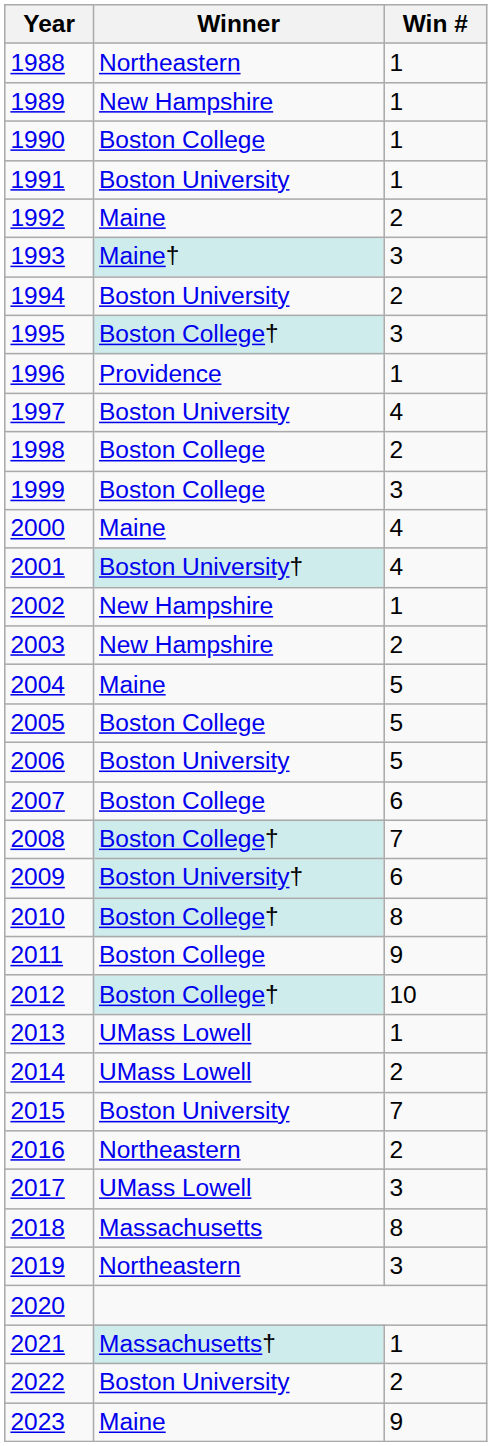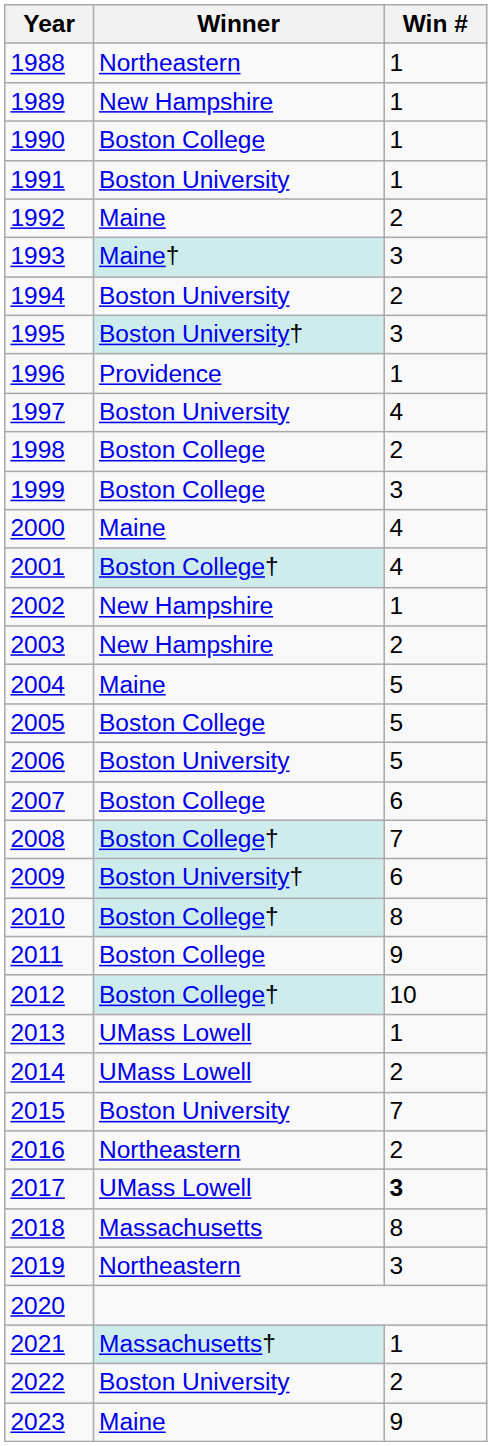1995 | Winner: Boston College† -> Boston University†
2001 | Winner: Boston University† -> Boston College†
2017 | Win #: normal -> bold
